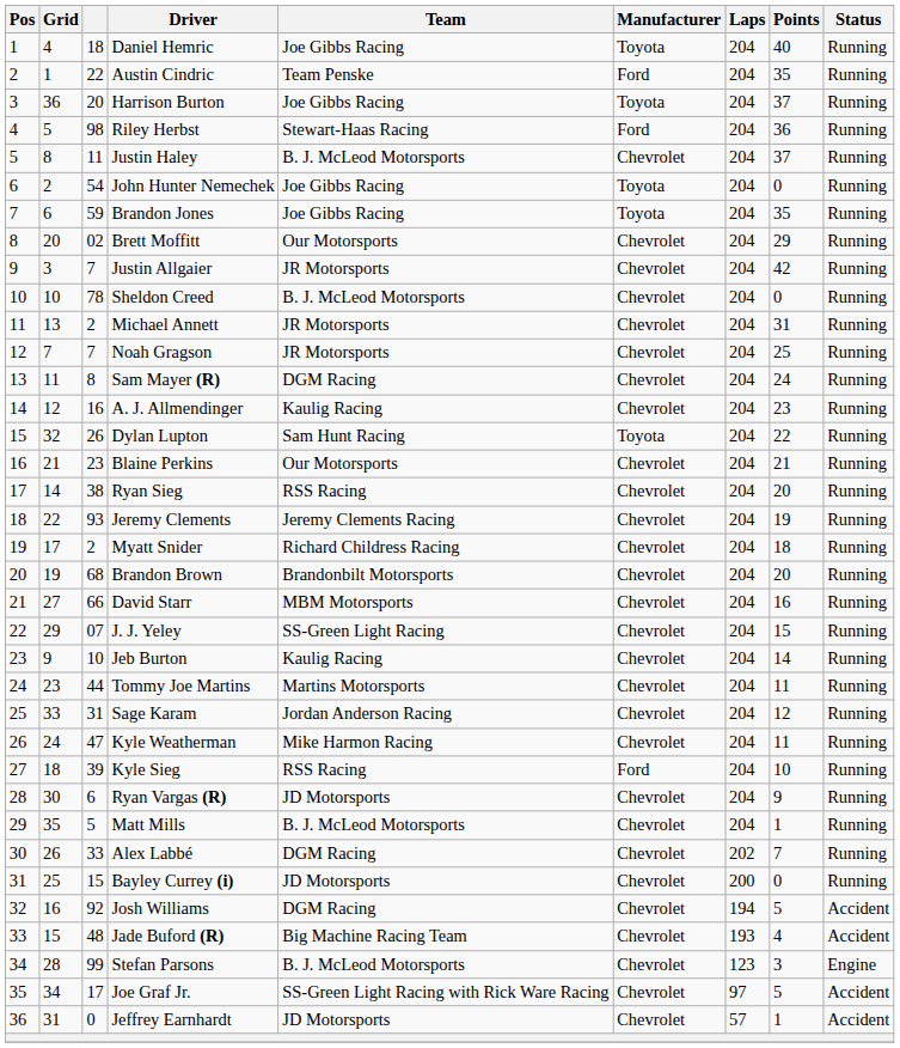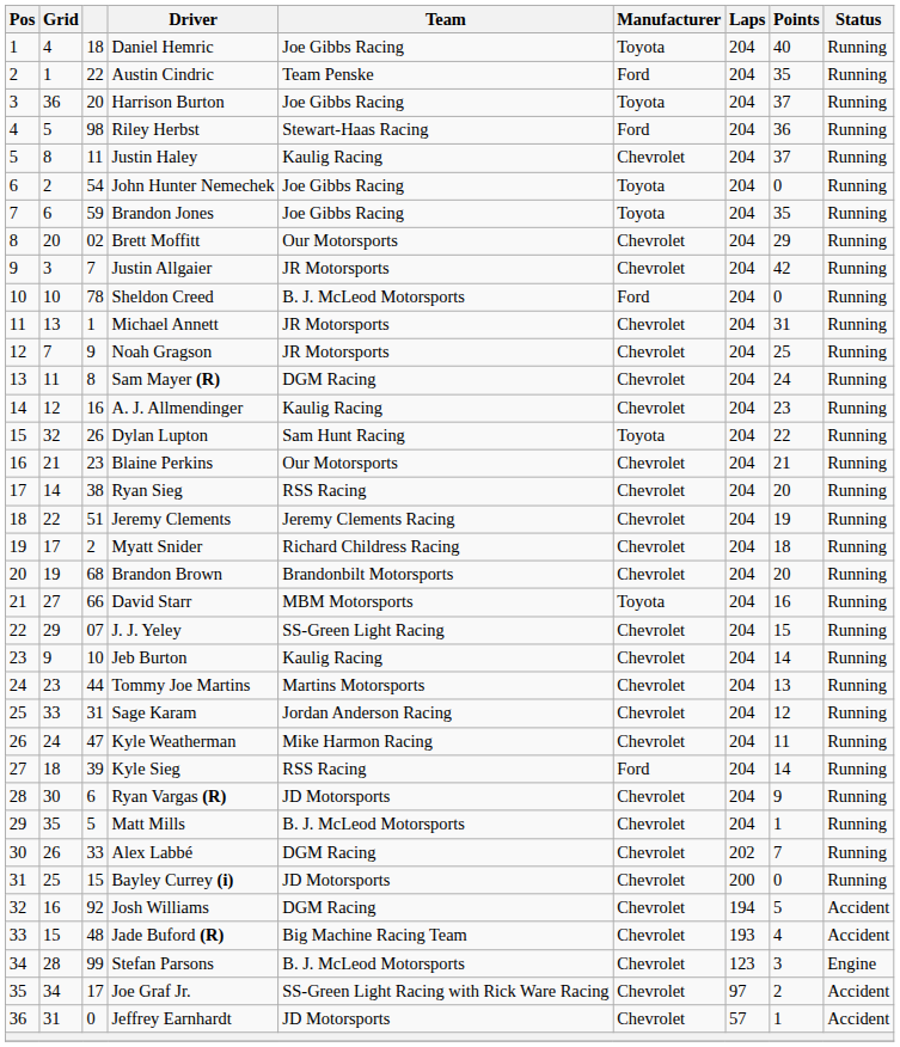Justin Haley | Team: B. J. McLeod Motorsports -> Kaulig Racing
Sheldon Creed | Manufacturer: Chevrolet -> Ford
Michael Annett | column 3: 2 -> 1
Noah Gragson | column 3: 7 -> 9
Jeremy Clements | column 3: 93 -> 51
David Starr | Manufacturer: Chevrolet -> Toyota
Tommy Joe Martins | Points: 11 -> 13
Kyle Sieg | Points: 10 -> 14
Joe Graf Jr. | Points: 5 -> 2
